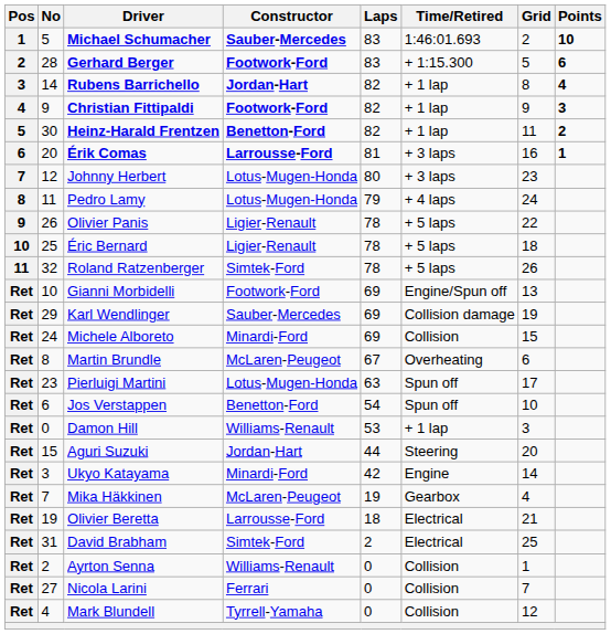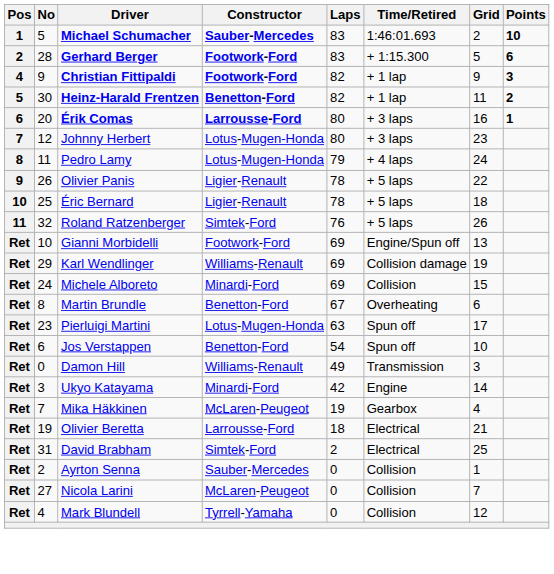- row: 3 | 14 | Rubens Barrichello | Jordan-Hart | 82 | + 1 lap | 8 | 4
Érik Comas | Laps: 81 -> 80
Roland Ratzenberger | Laps: 78 -> 76
Karl Wendlinger | Constructor: Sauber-Mercedes -> Williams-Renault
Martin Brundle | Constructor: McLaren-Peugeot -> Benetton-Ford
Damon Hill | Laps: 53 -> 49
Damon Hill | Time/Retired: + 1 lap -> Transmission
- row: Ret | 15 | Aguri Suzuki | Jordan-Hart | 44 | Steering | 20
Ayrton Senna | Constructor: Williams-Renault -> Sauber-Mercedes
Nicola Larini | Constructor: Ferrari -> McLaren-Peugeot
